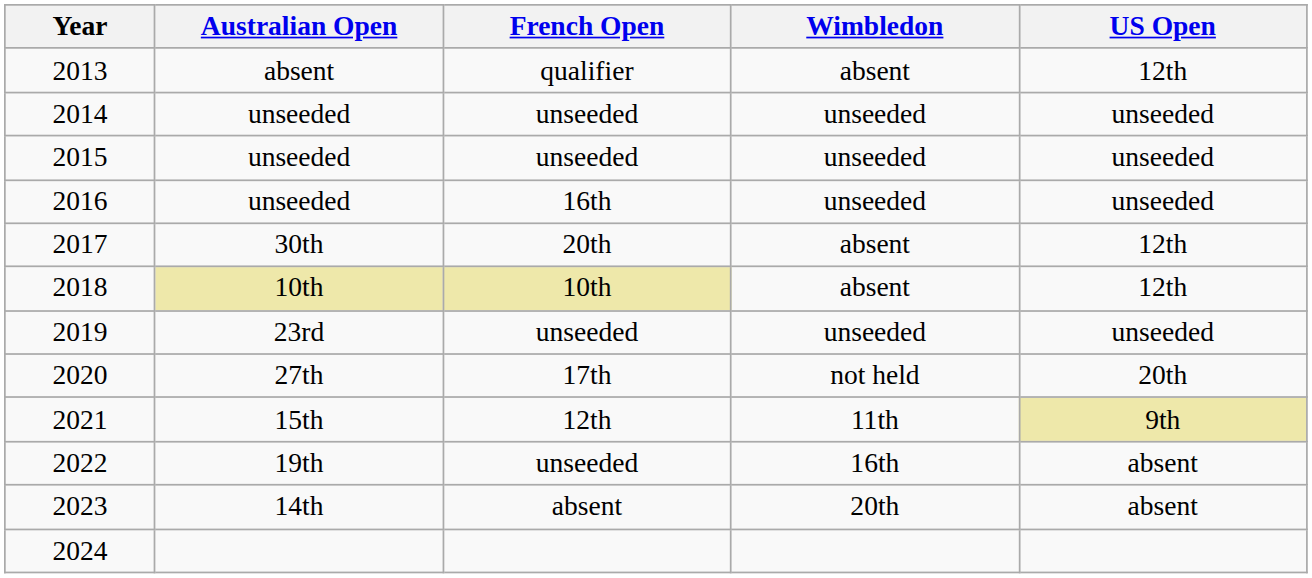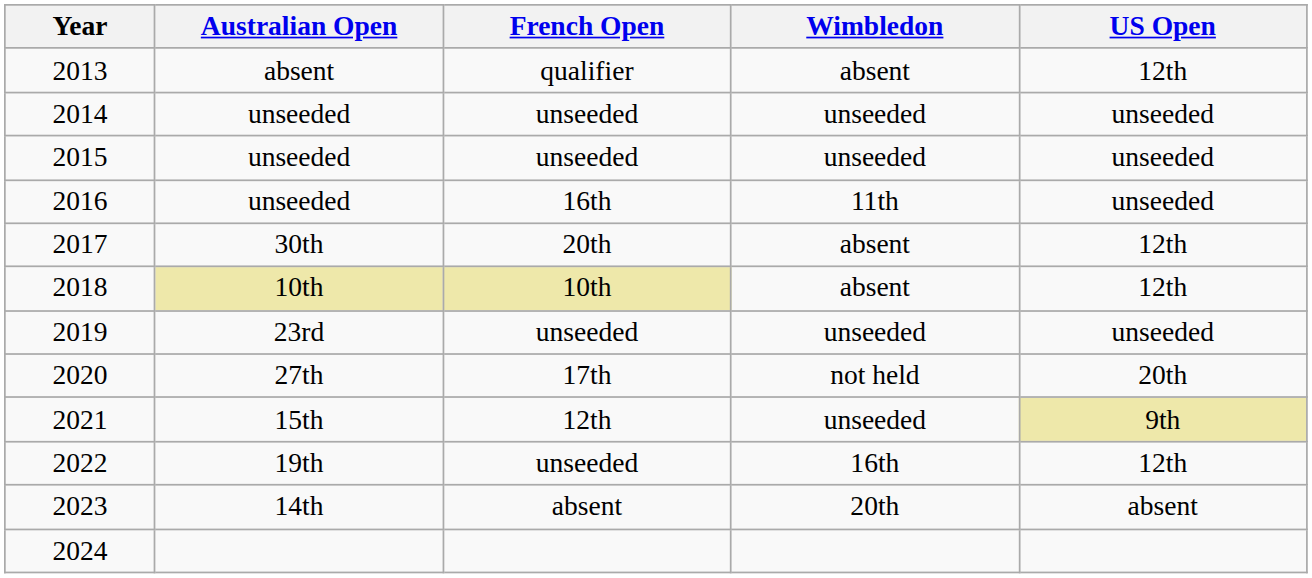2016 | Wimbledon: unseeded -> 11th
2021 | Wimbledon: 11th -> unseeded
2022 | US Open: absent -> 12th
